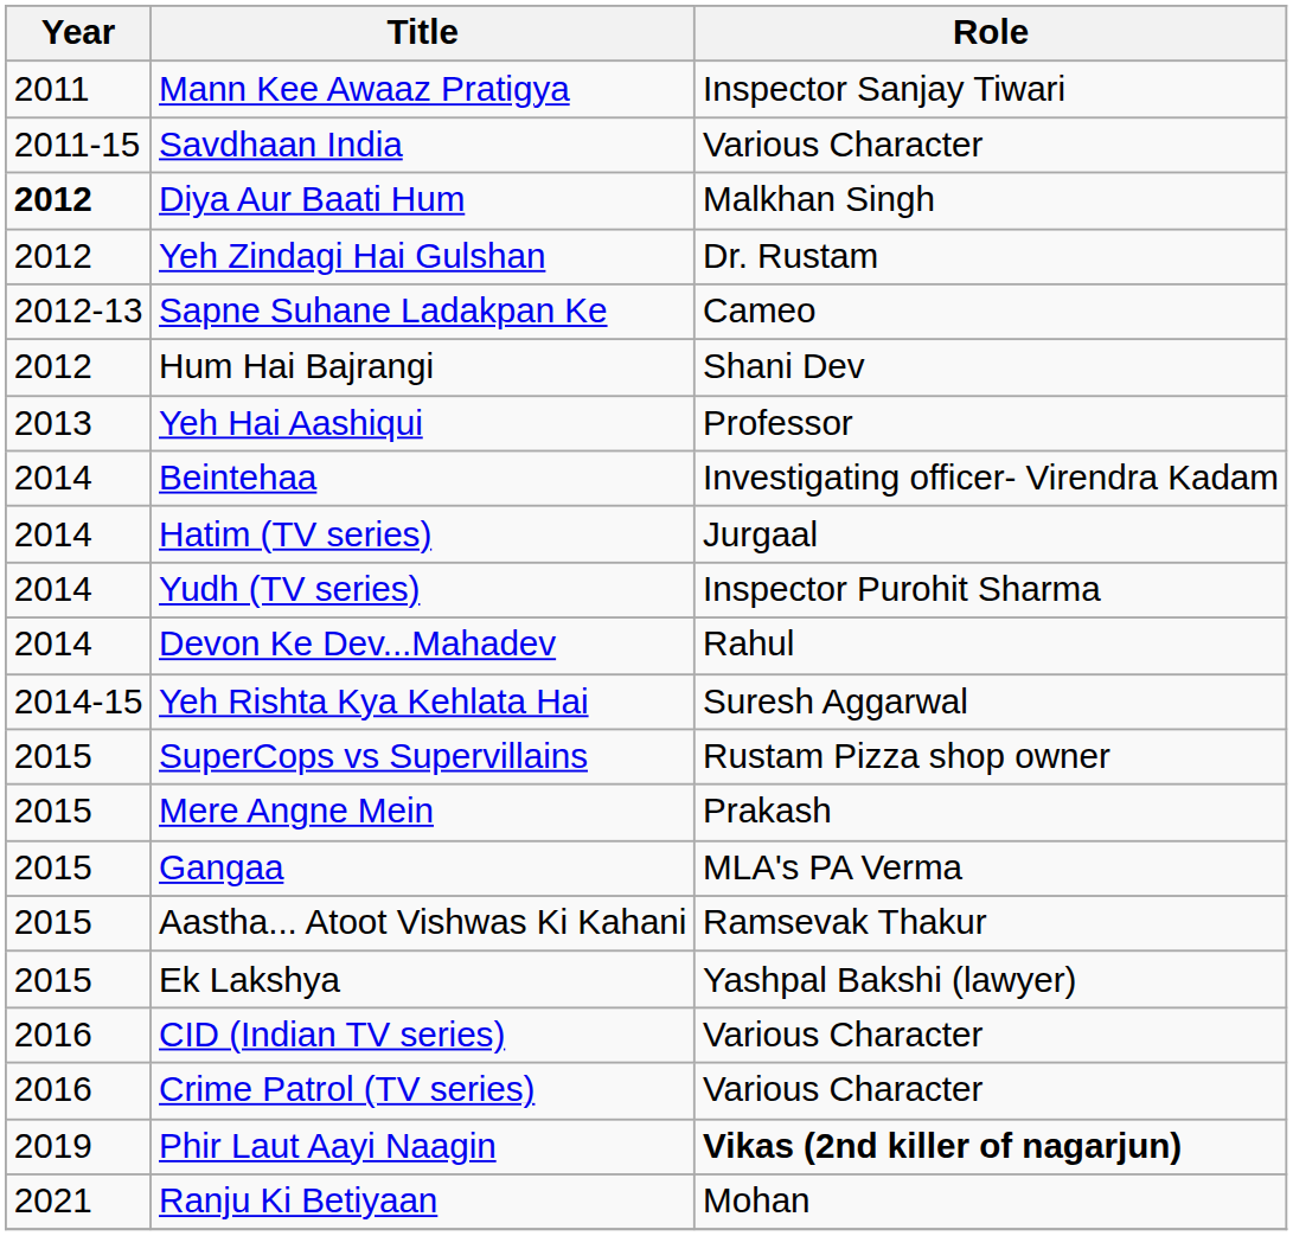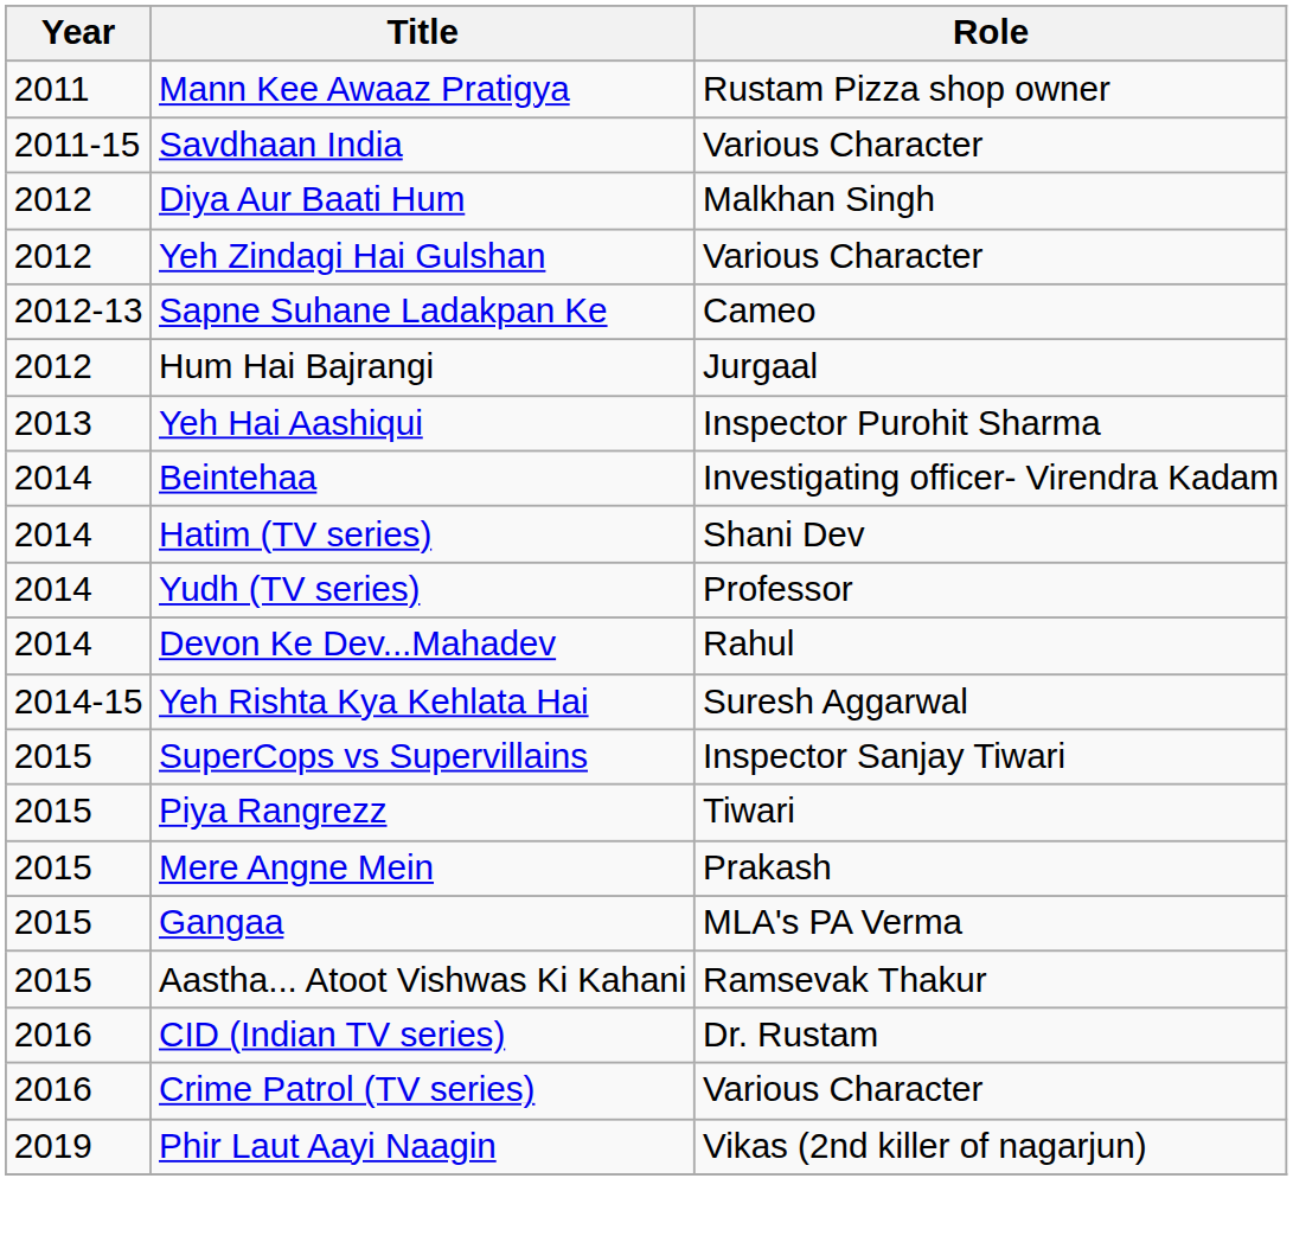Mann Kee Awaaz Pratigya | Role: Inspector Sanjay Tiwari -> Rustam Pizza shop owner
Diya Aur Baati Hum | Year: bold -> normal
Yeh Zindagi Hai Gulshan | Role: Dr. Rustam -> Various Character
Hum Hai Bajrangi | Role: Shani Dev -> Jurgaal
Yeh Hai Aashiqui | Role: Professor -> Inspector Purohit Sharma
Hatim (TV series) | Role: Jurgaal -> Shani Dev
Yudh (TV series) | Role: Inspector Purohit Sharma -> Professor
SuperCops vs Supervillains | Role: Rustam Pizza shop owner -> Inspector Sanjay Tiwari
+ row: 2015 | Piya Rangrezz | Tiwari
- row: 2015 | Ek Lakshya | Yashpal Bakshi (lawyer)
CID (Indian TV series) | Role: Various Character -> Dr. Rustam
Phir Laut Aayi Naagin | Role: bold -> normal
- row: 2021 | Ranju Ki Betiyaan | Mohan
